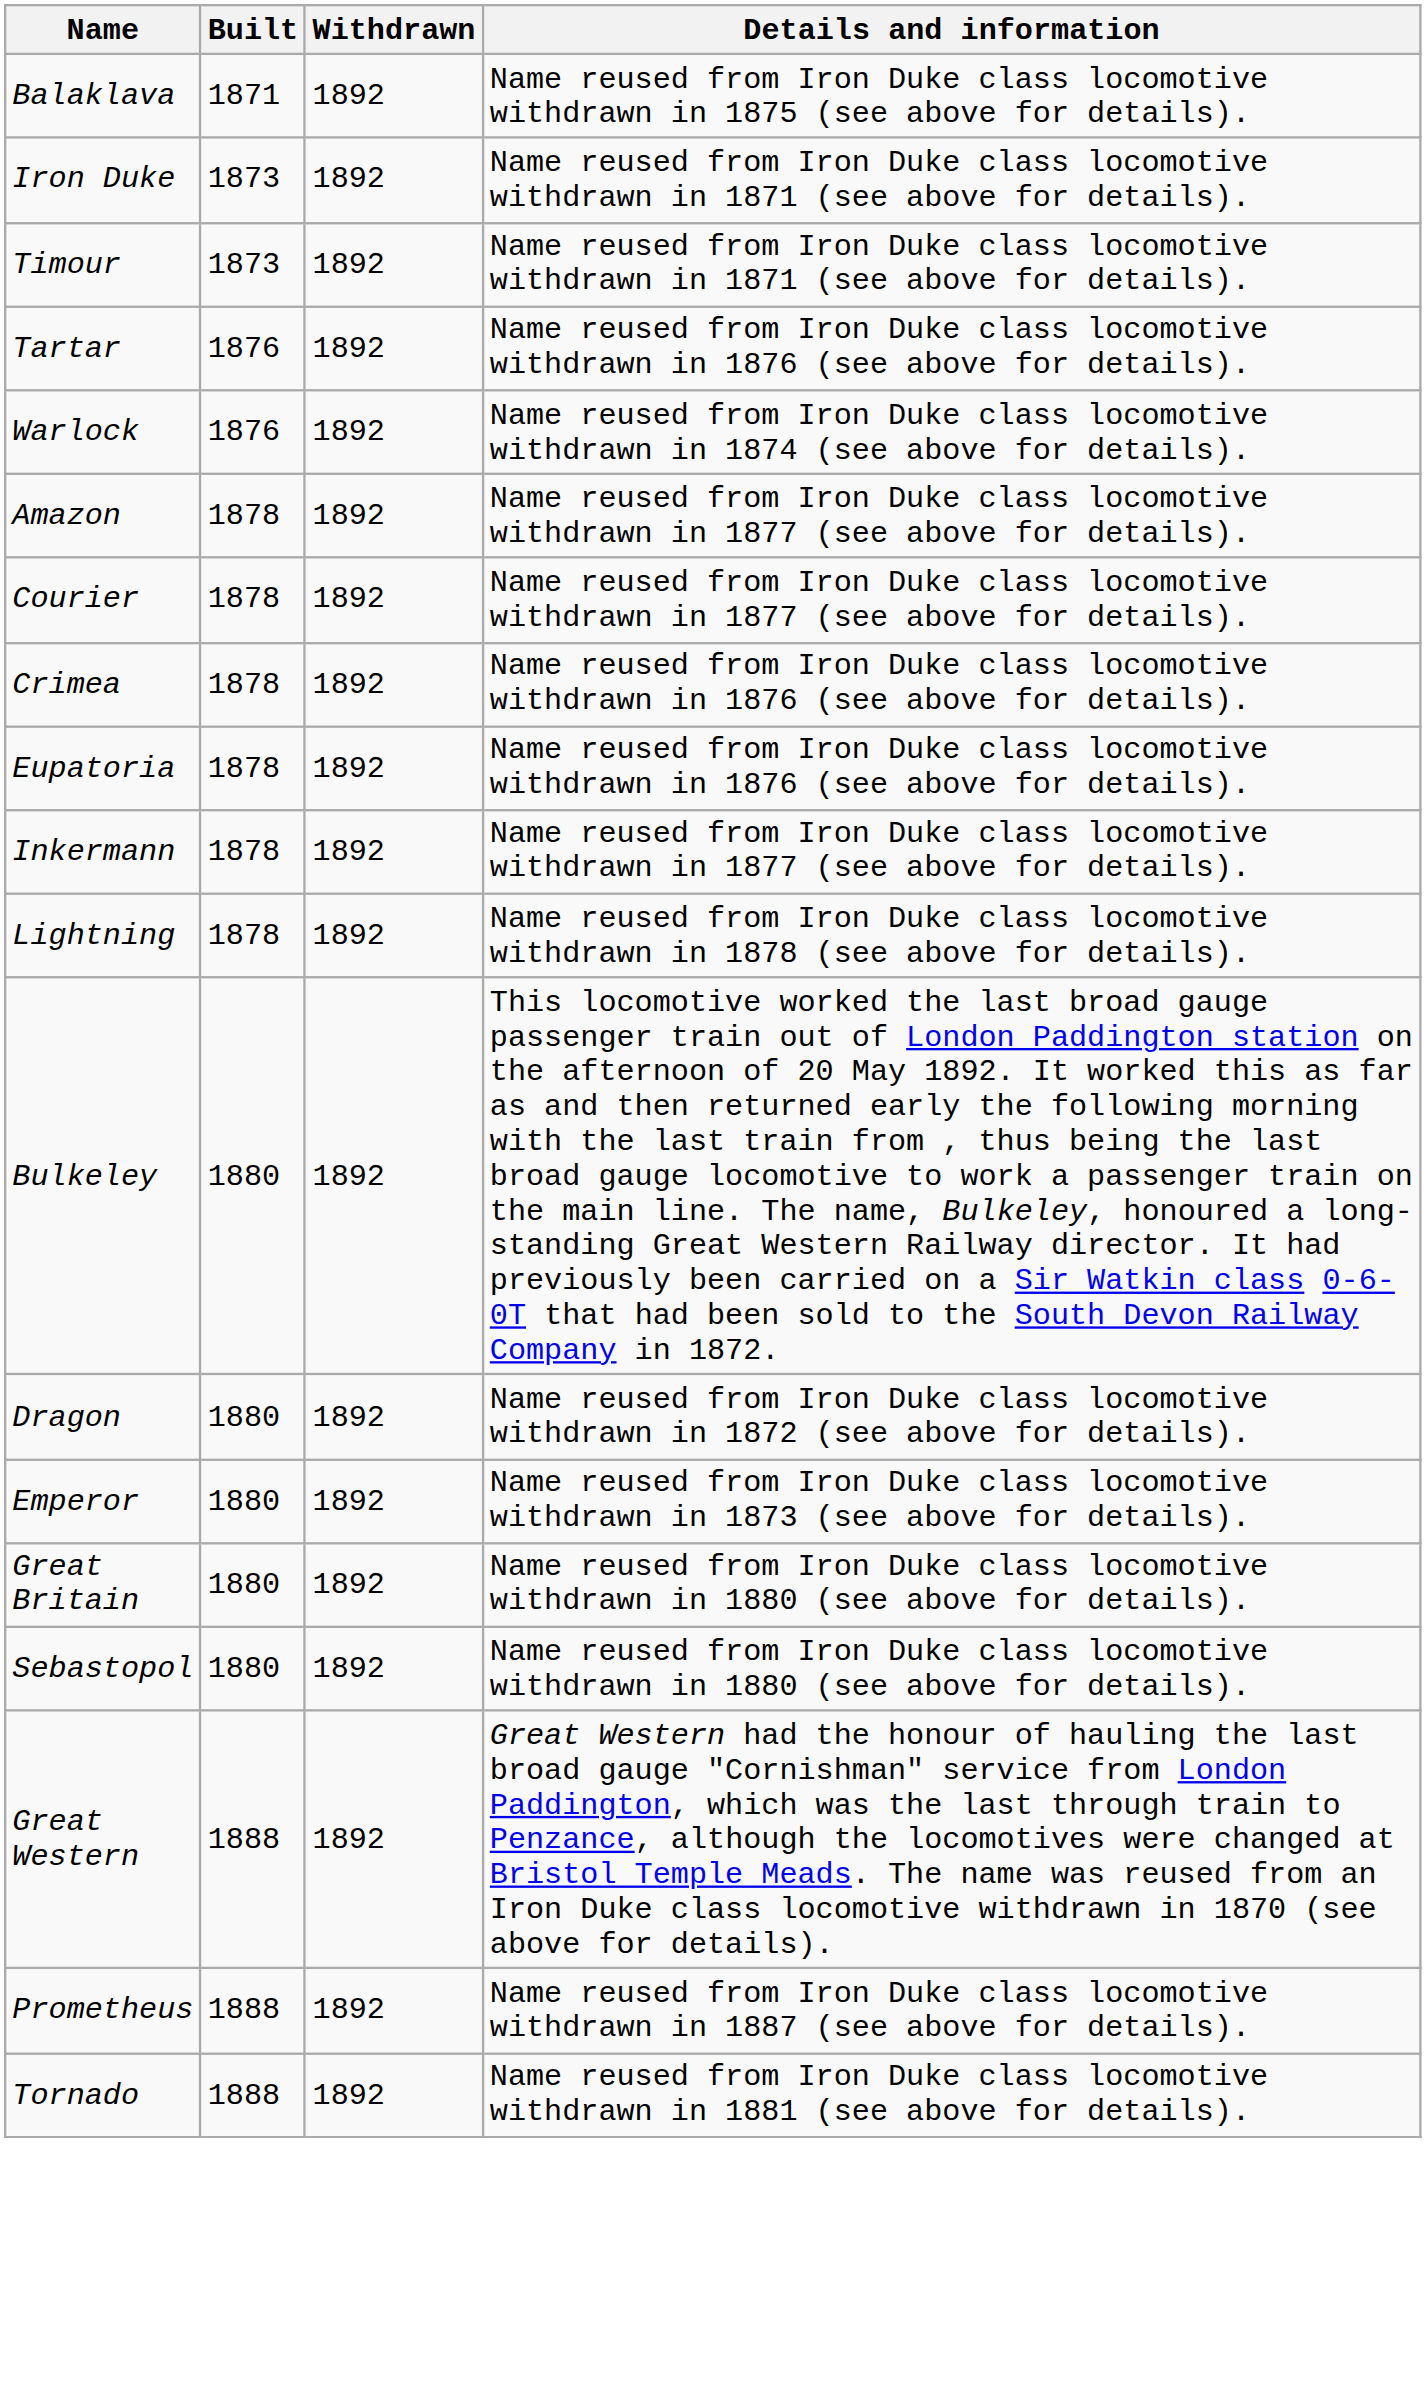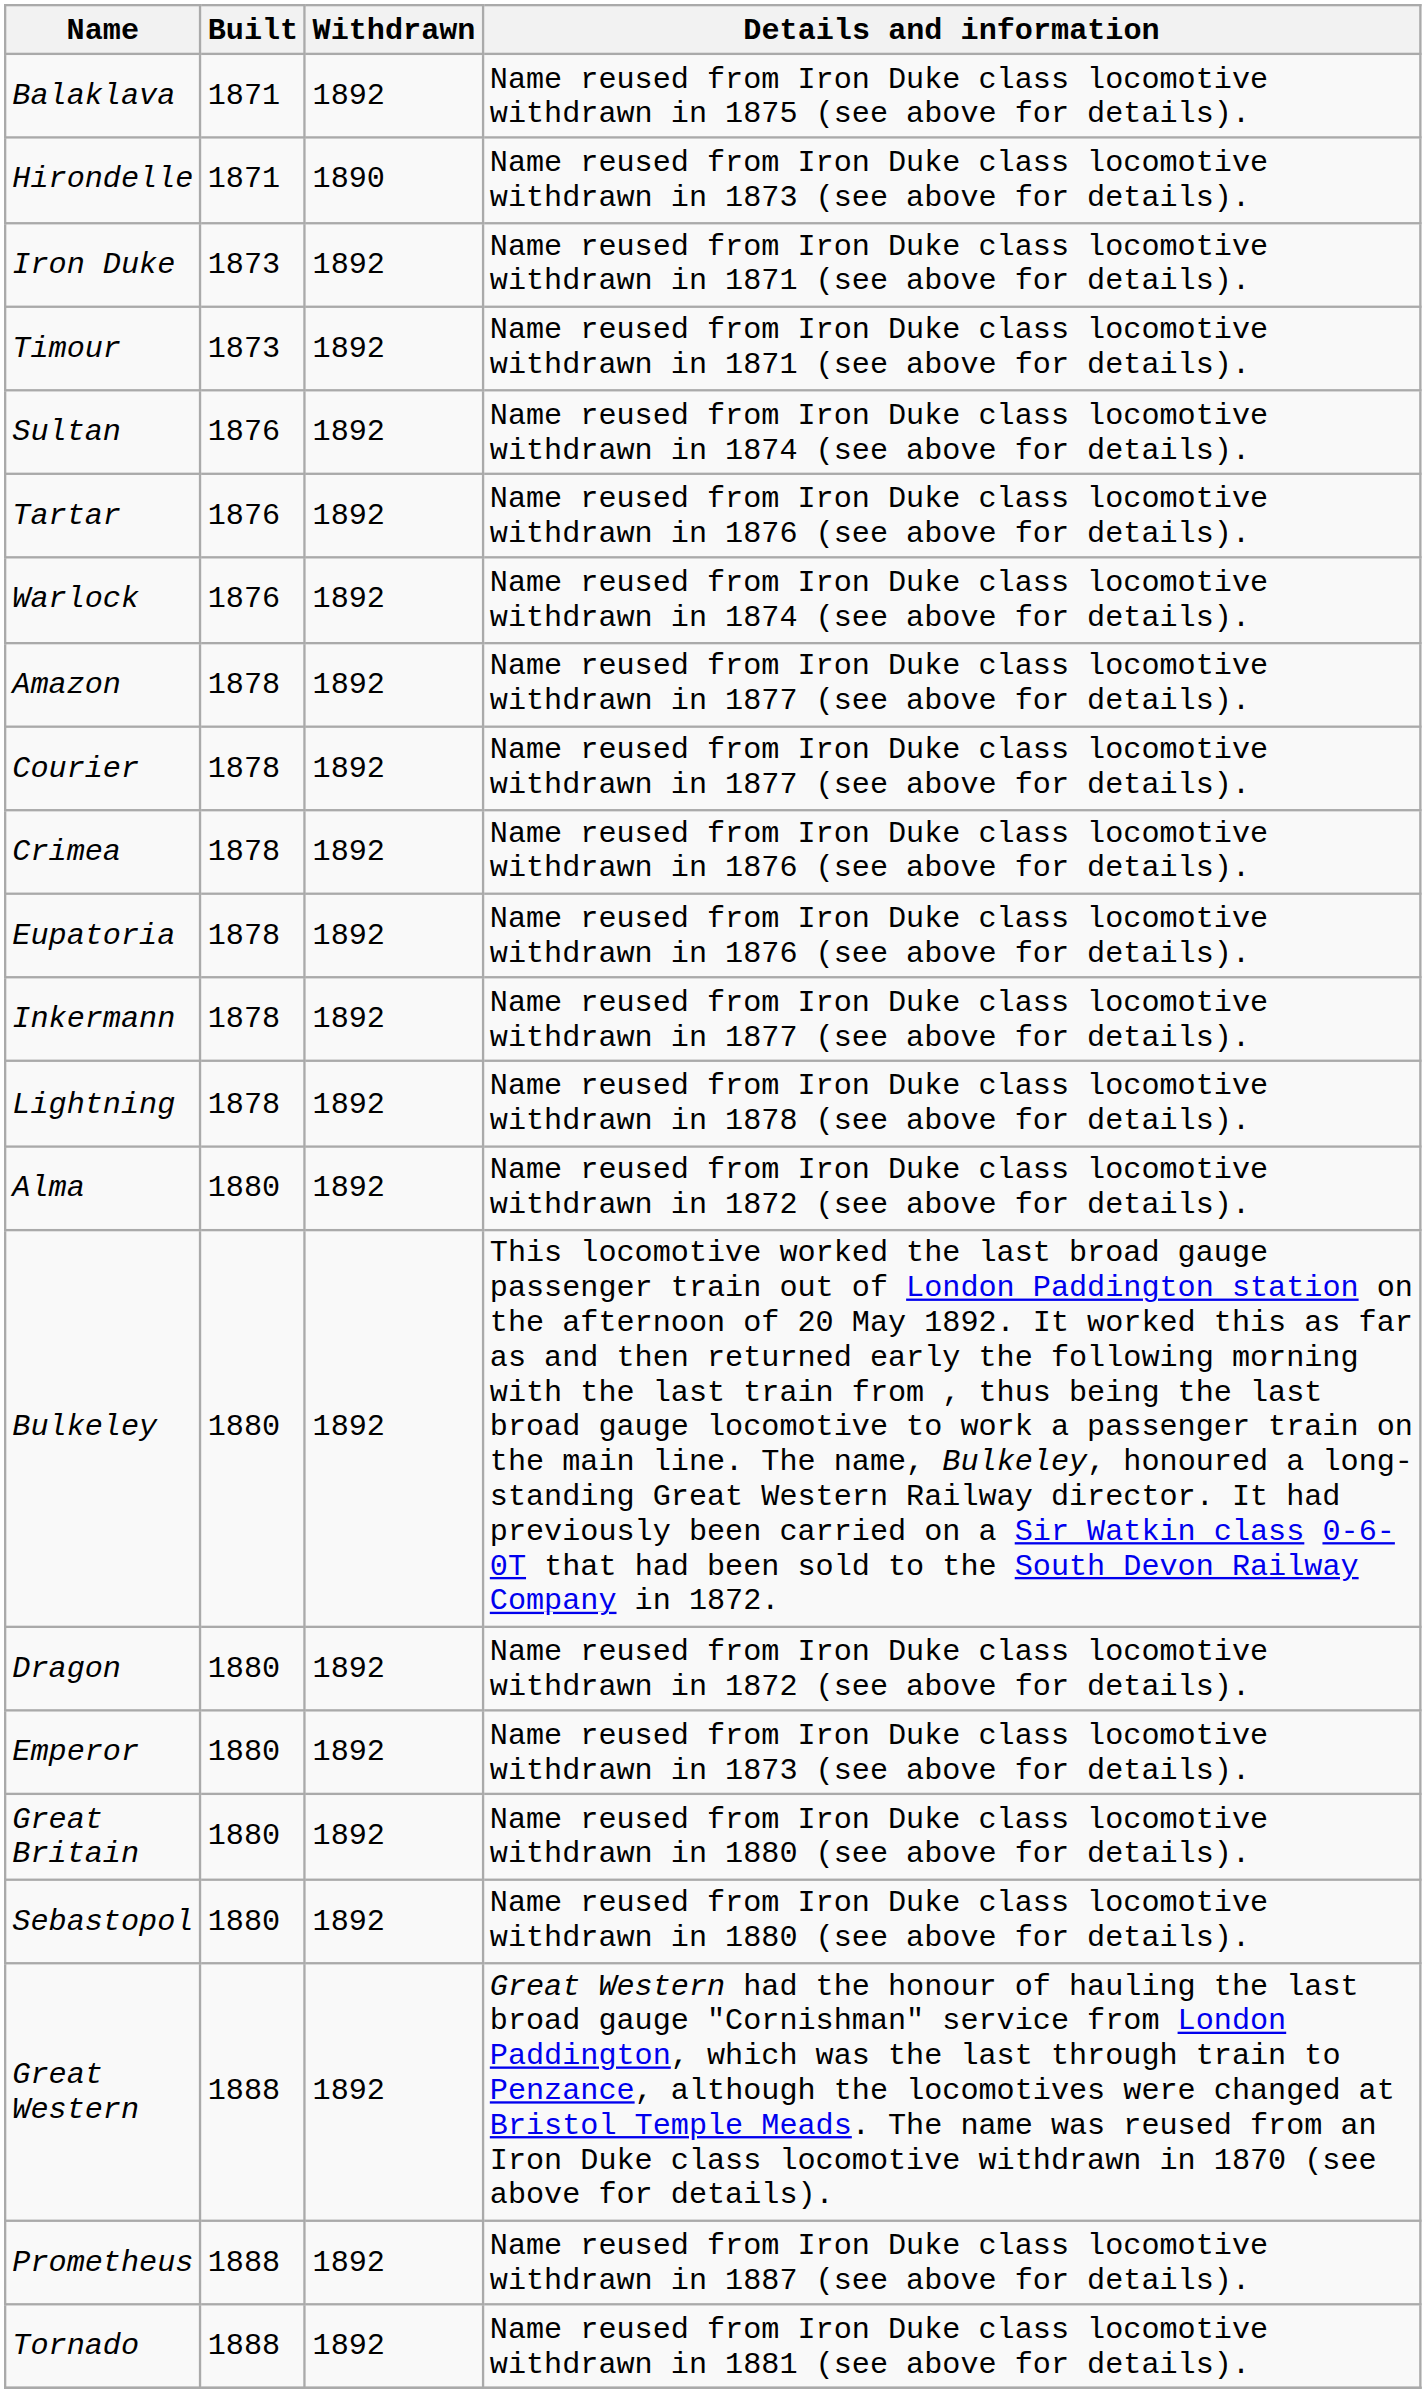+ row: Hirondelle | 1871 | 1890 | Name reused from Iron Duke class locomotive withdrawn in 1873 (see above for details).
+ row: Sultan | 1876 | 1892 | Name reused from Iron Duke class locomotive withdrawn in 1874 (see above for details).
+ row: Alma | 1880 | 1892 | Name reused from Iron Duke class locomotive withdrawn in 1872 (see above for details).
